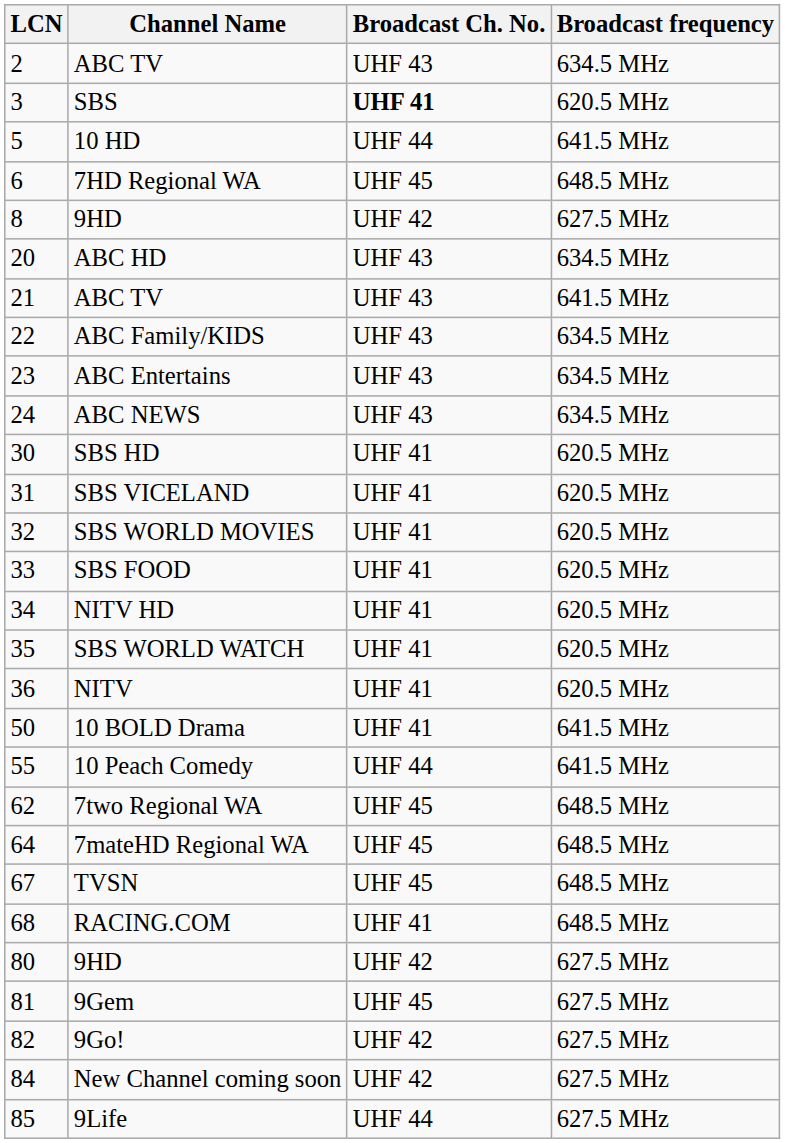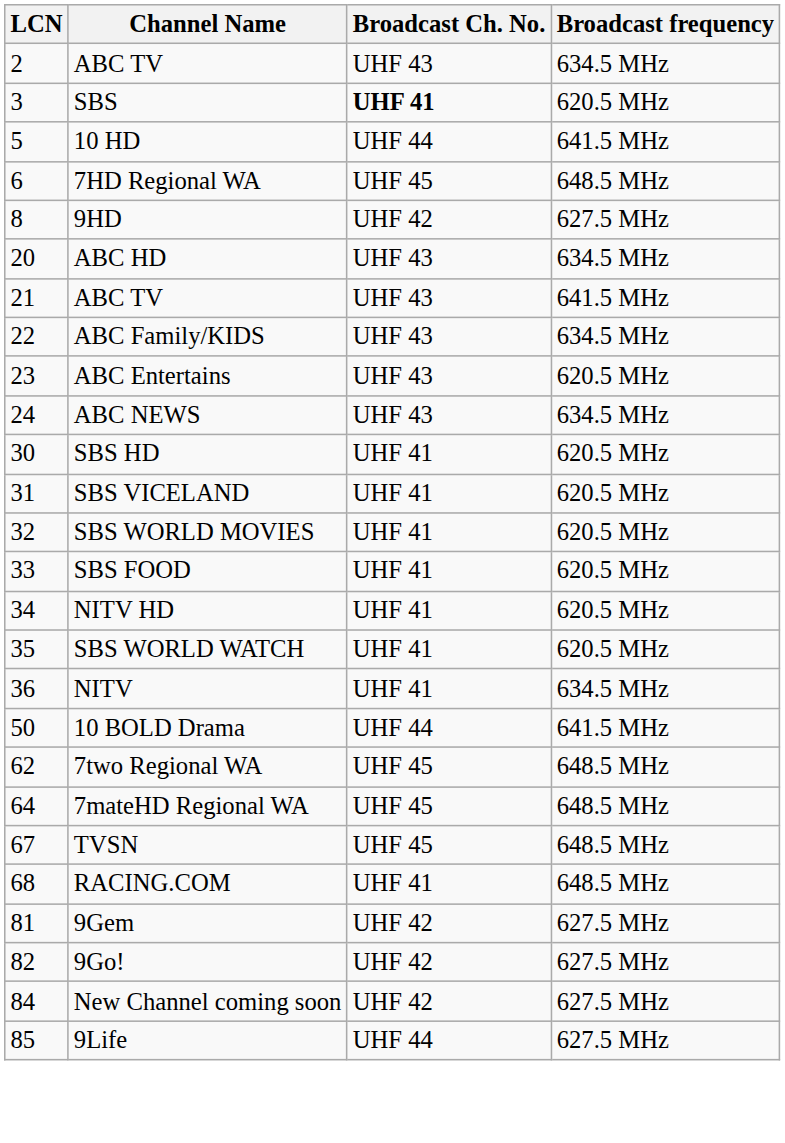ABC Entertains | Broadcast frequency: 634.5 MHz -> 620.5 MHz
NITV | Broadcast frequency: 620.5 MHz -> 634.5 MHz
10 BOLD Drama | Broadcast Ch. No.: UHF 41 -> UHF 44
- row: 55 | 10 Peach Comedy | UHF 44 | 641.5 MHz
- row: 80 | 9HD | UHF 42 | 627.5 MHz
9Gem | Broadcast Ch. No.: UHF 45 -> UHF 42
